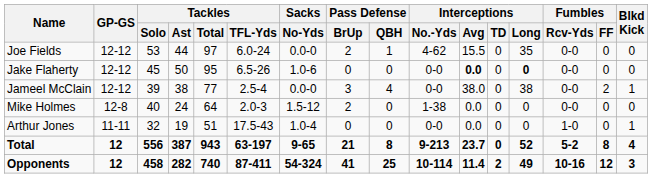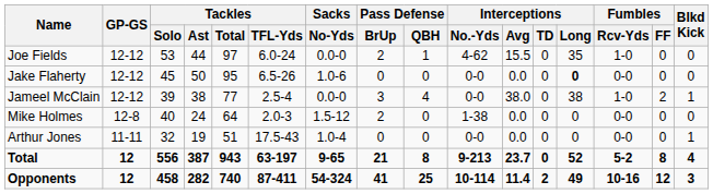Joe Fields | Fumbles / Rcv-Yds: 0-0 -> 1-0
Jake Flaherty | Interceptions / Avg: bold -> normal
Jameel McClain | Fumbles / Rcv-Yds: 0-0 -> 1-0
Arthur Jones | Fumbles / Rcv-Yds: 1-0 -> 0-0
